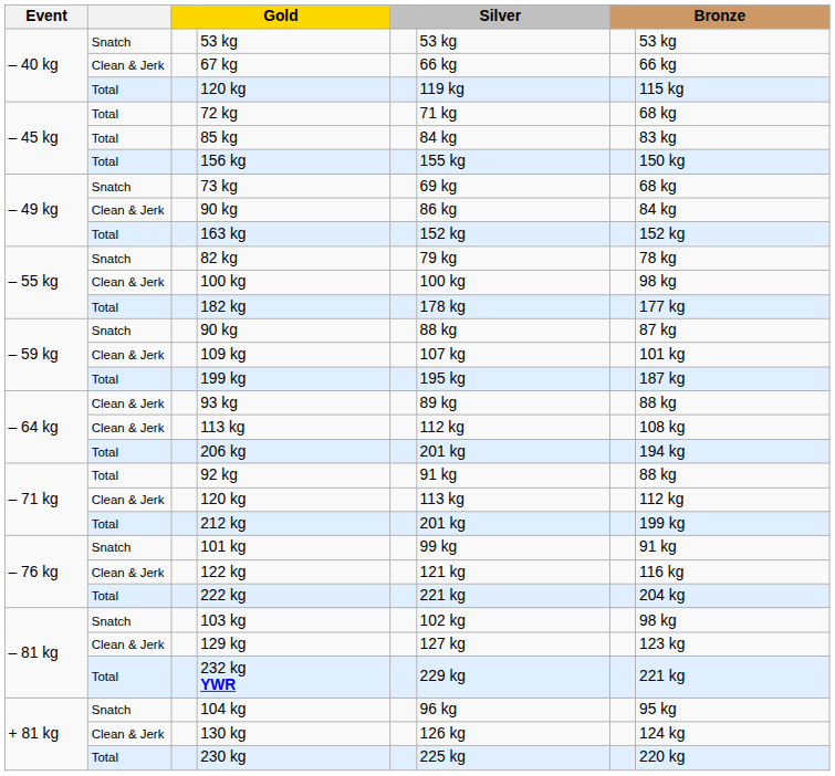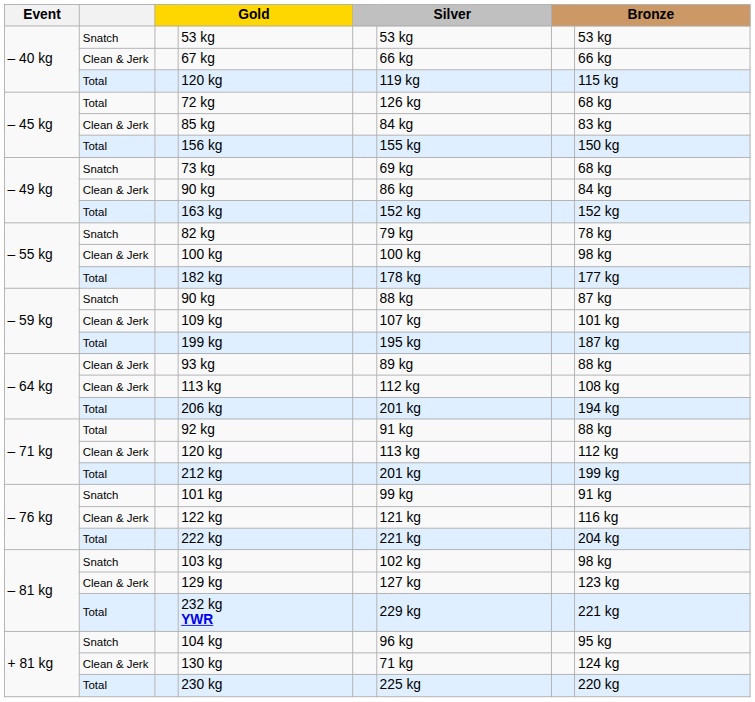72 kg | column 6: 71 kg -> 126 kg
85 kg | column 2: Total -> Clean & Jerk
130 kg | column 6: 126 kg -> 71 kg
